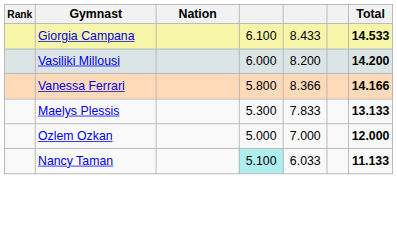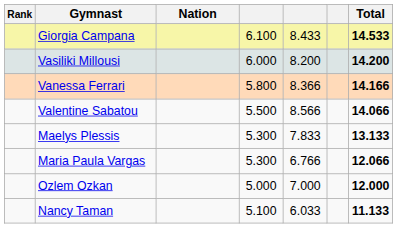+ row: Valentine Sabatou | 5.500 | 8.566 | 14.066
+ row: Maria Paula Vargas | 5.300 | 6.766 | 12.066
Nancy Taman | column 4: paleturquoise background -> no background
